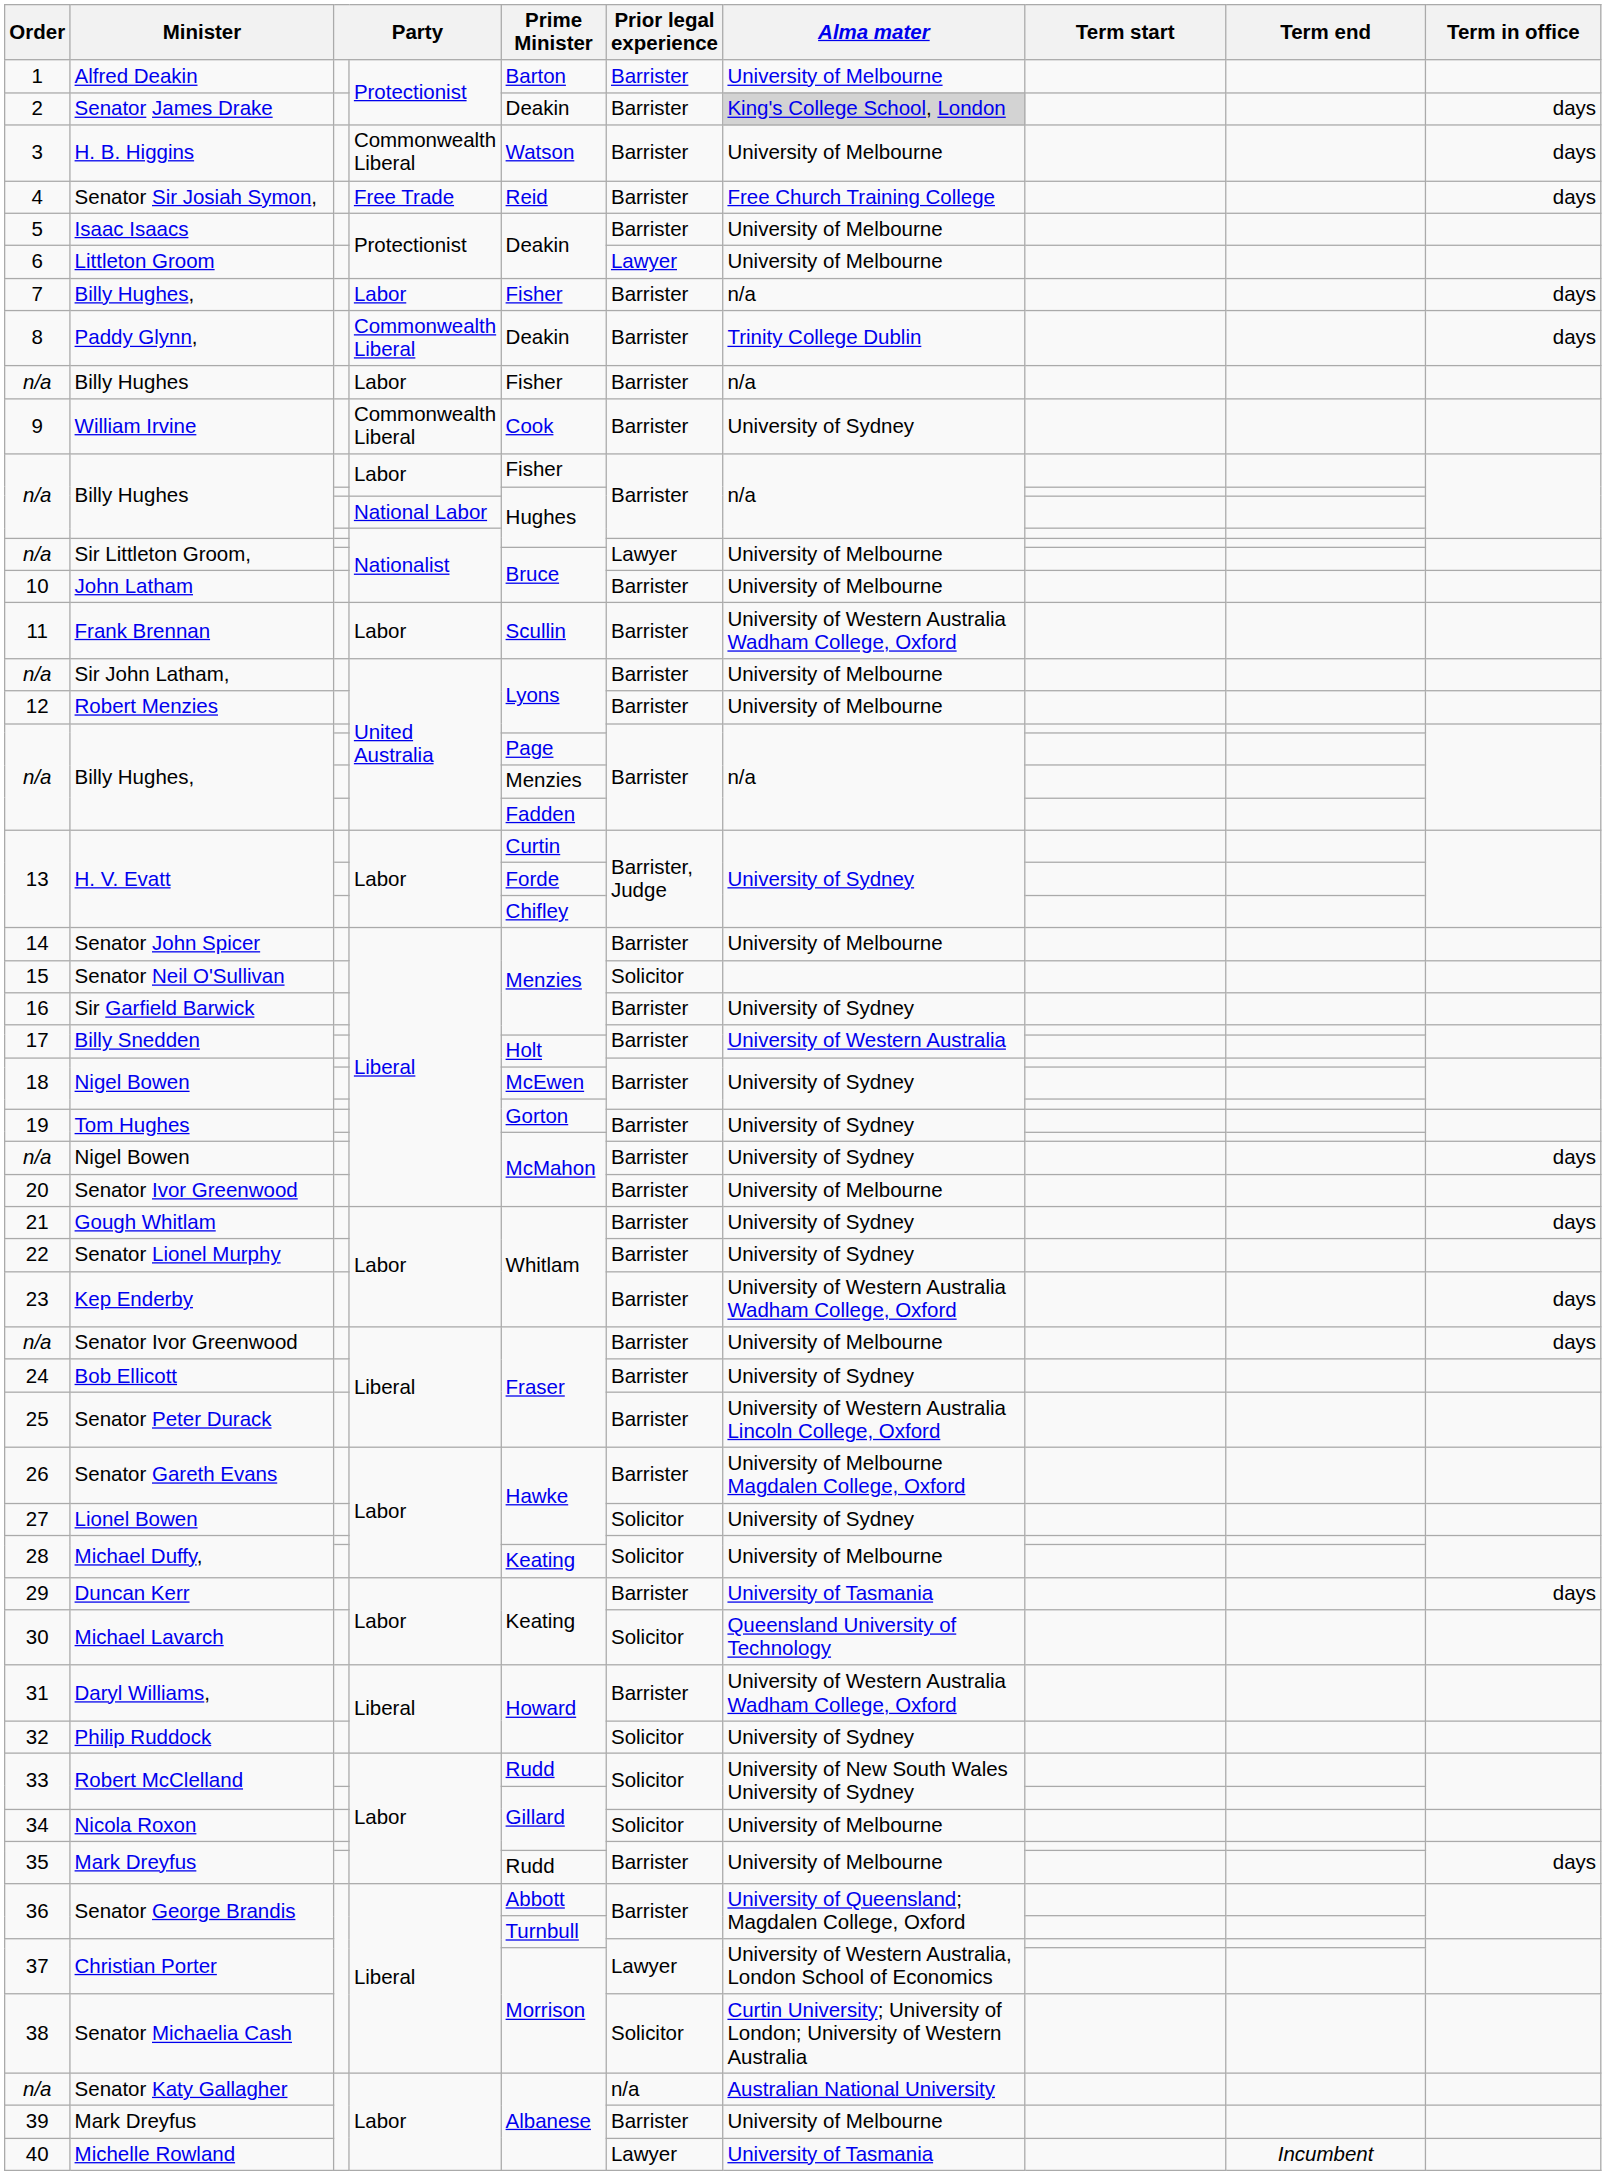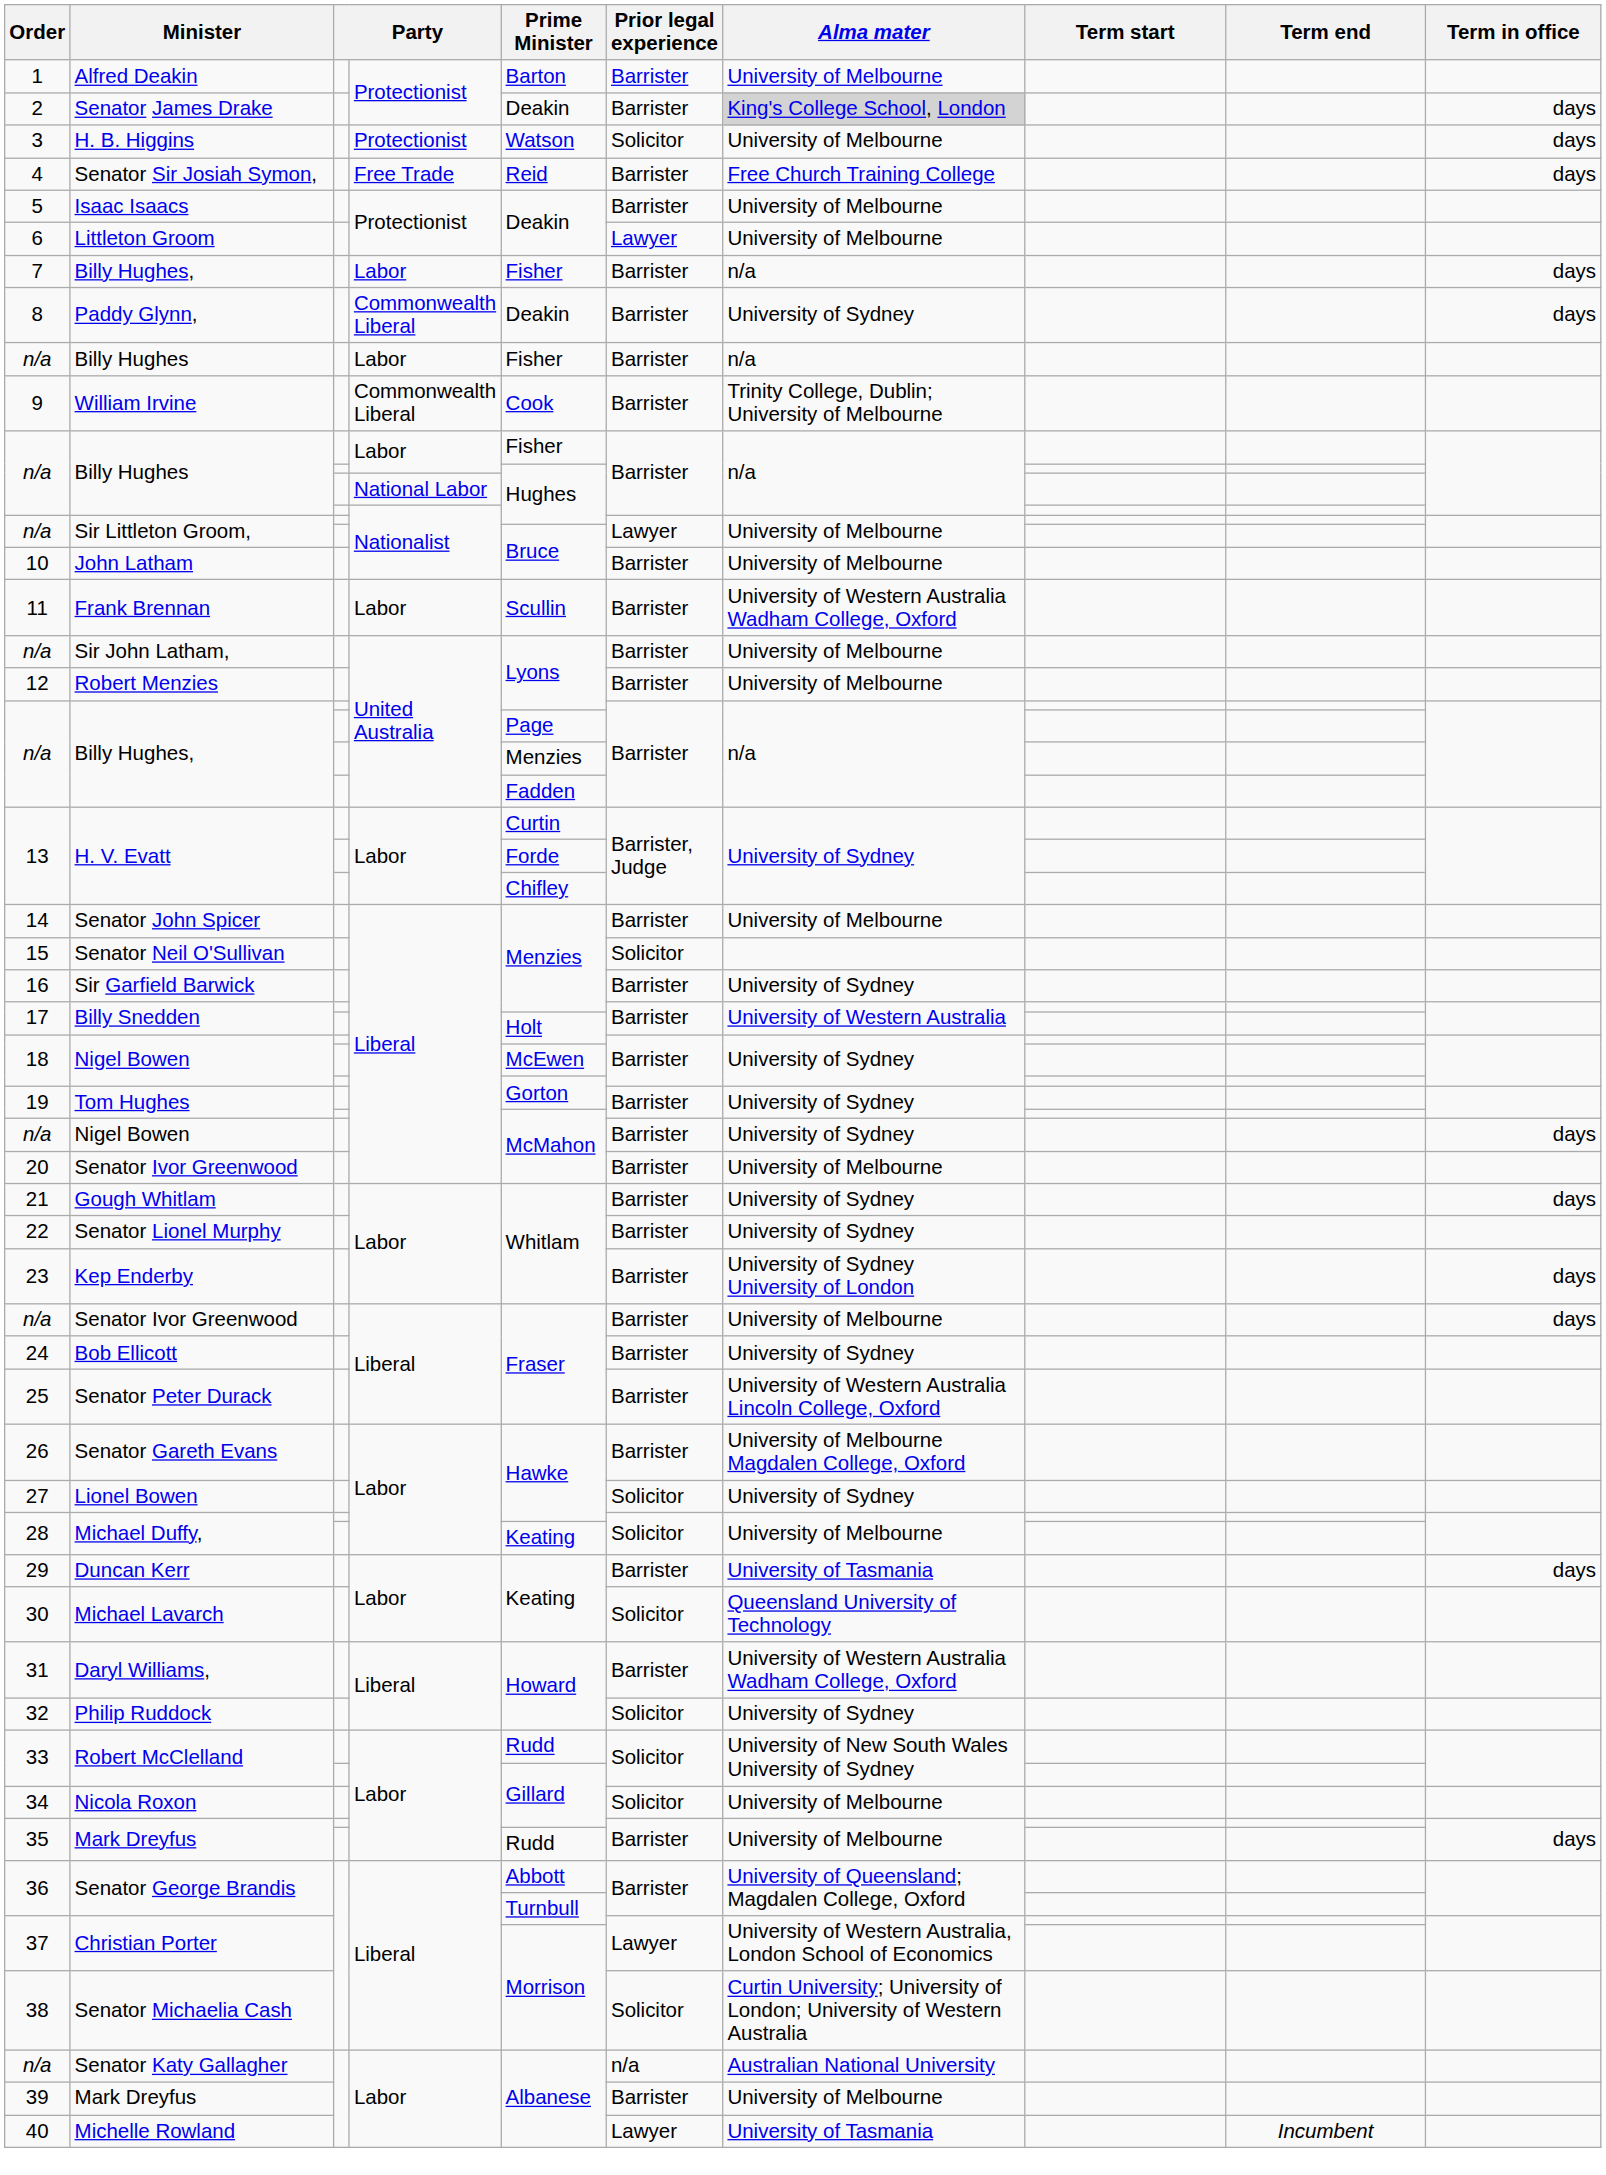H. B. Higgins | column 4: Commonwealth Liberal -> Protectionist
H. B. Higgins | Prior legal experience: Barrister -> Solicitor
Paddy Glynn, | Alma mater: Trinity College Dublin -> University of Sydney
William Irvine | Alma mater: University of Sydney -> Trinity College, Dublin; University of Melbourne
Kep Enderby | Alma mater: University of Western Australia Wadham College, Oxford -> University of Sydney University of London
